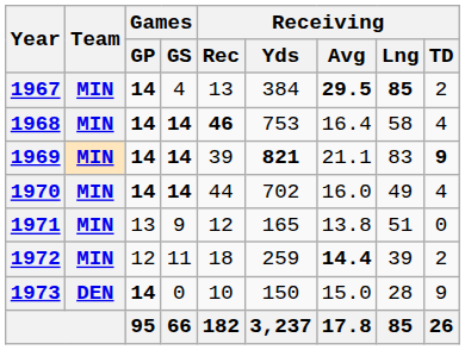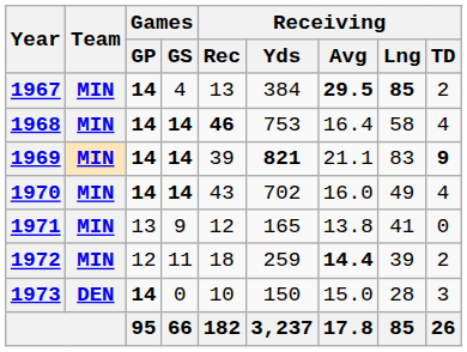1970 | Receiving / Rec: 44 -> 43
1971 | Receiving / Lng: 51 -> 41
1973 | Receiving / TD: 9 -> 3
